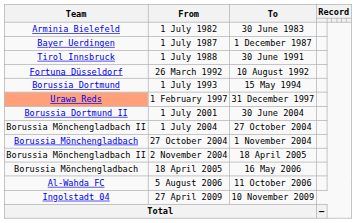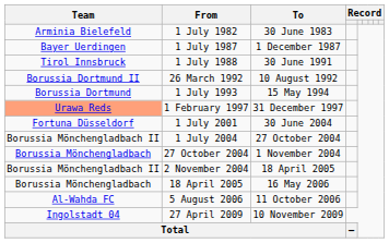26 March 1992 | Team: Fortuna Düsseldorf -> Borussia Dortmund II
1 July 2001 | Team: Borussia Dortmund II -> Fortuna Düsseldorf
